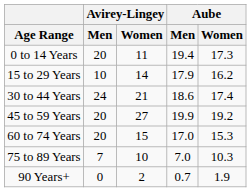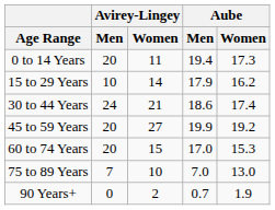75 to 89 Years | Aube / Women: 10.3 -> 13.0
